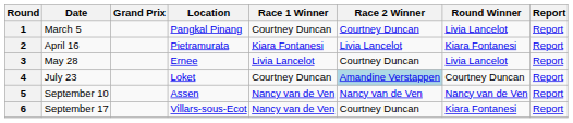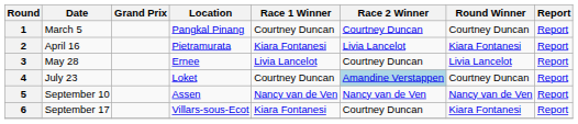1 | Round Winner: Livia Lancelot -> Courtney Duncan
6 | Race 1 Winner: Nancy van de Ven -> Kiara Fontanesi
